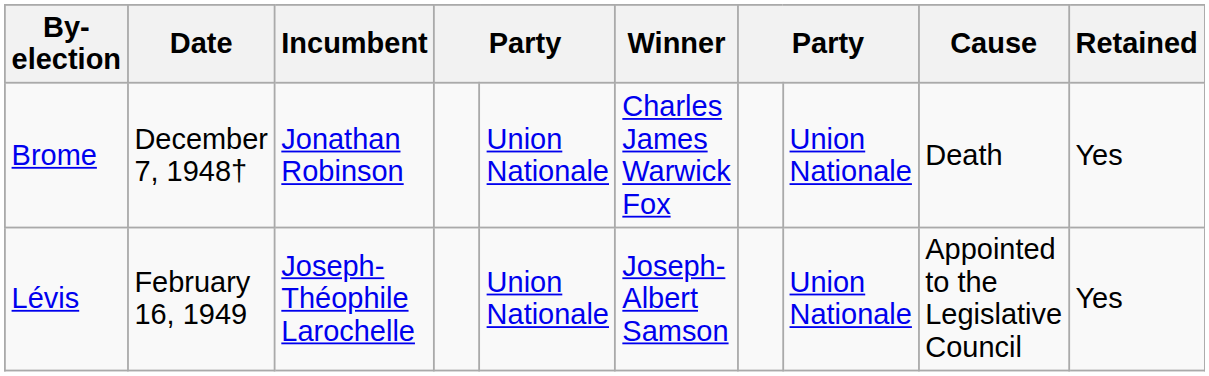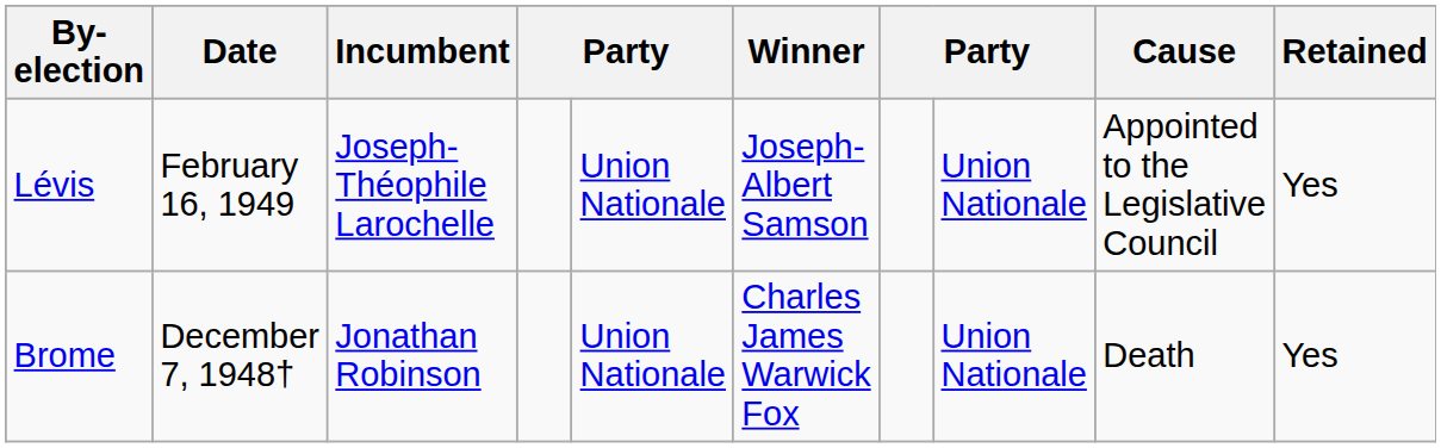rows swapped: Lévis <-> Brome
